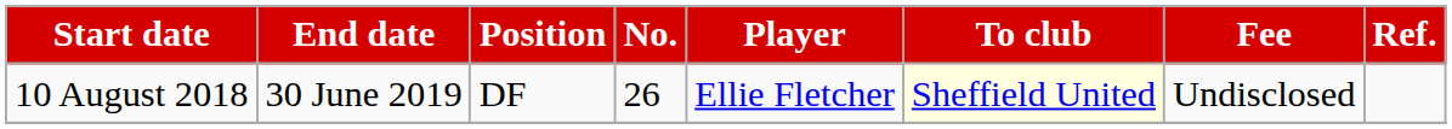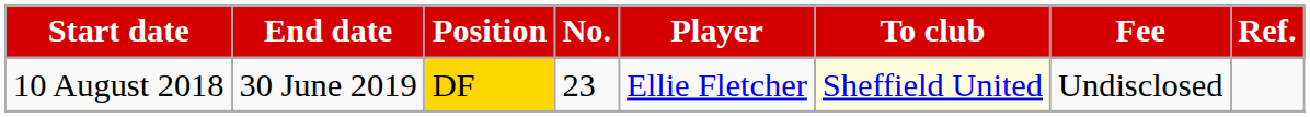10 August 2018 | Position: no background -> gold background
10 August 2018 | No.: 26 -> 23
